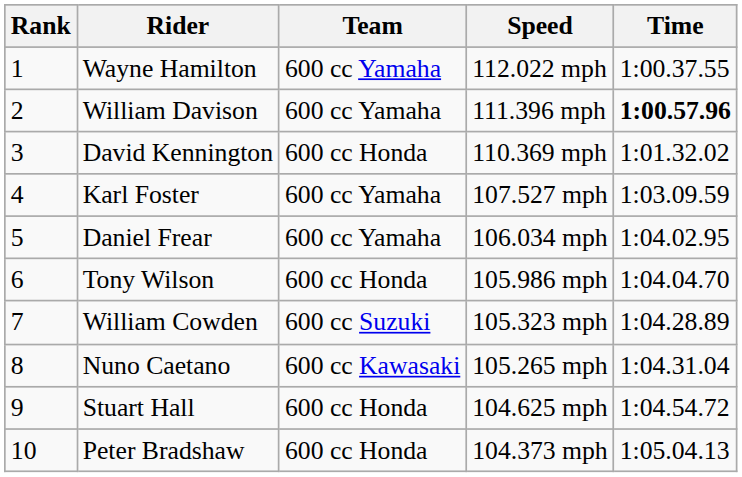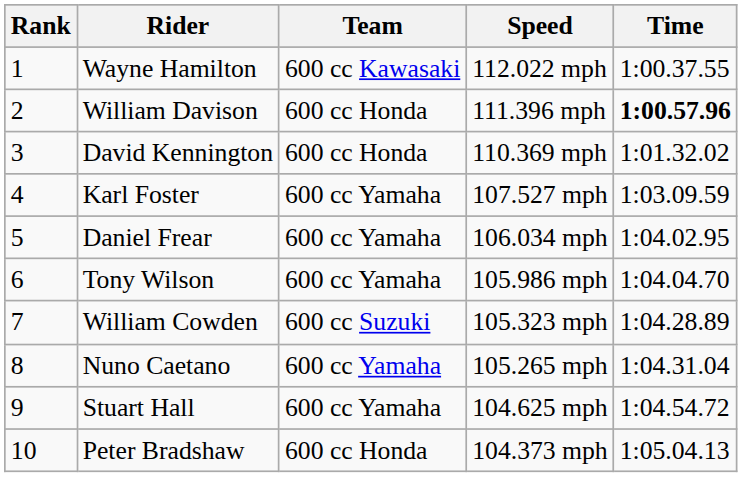Wayne Hamilton | Team: 600 cc Yamaha -> 600 cc Kawasaki
William Davison | Team: 600 cc Yamaha -> 600 cc Honda
Tony Wilson | Team: 600 cc Honda -> 600 cc Yamaha
Nuno Caetano | Team: 600 cc Kawasaki -> 600 cc Yamaha
Stuart Hall | Team: 600 cc Honda -> 600 cc Yamaha
